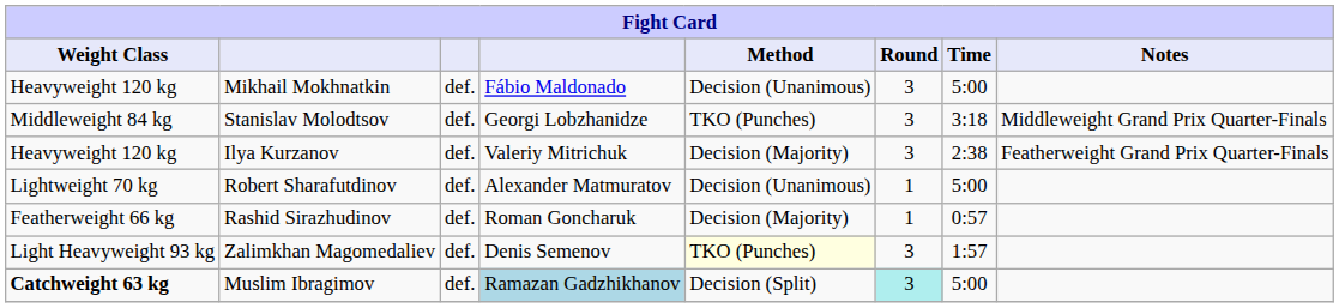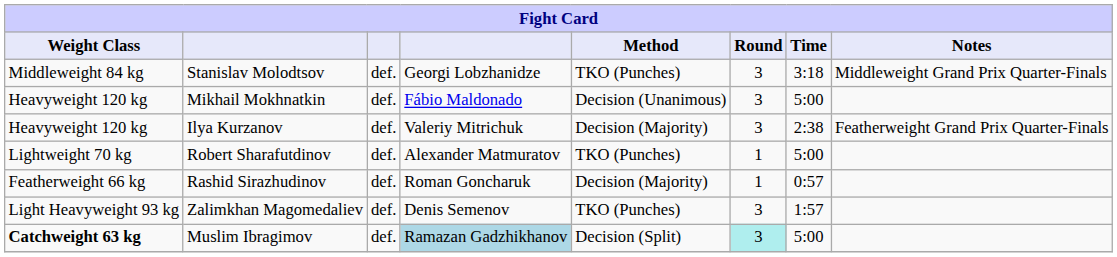rows swapped: Mikhail Mokhnatkin <-> Stanislav Molodtsov
Robert Sharafutdinov | Method: Decision (Unanimous) -> TKO (Punches)
Zalimkhan Magomedaliev | Method: lightyellow background -> no background
